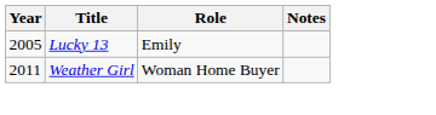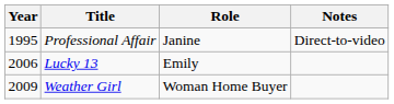+ row: 1995 | Professional Affair | Janine | Direct-to-video
Lucky 13 | Year: 2005 -> 2006
Weather Girl | Year: 2011 -> 2009
